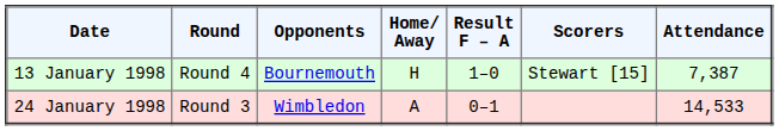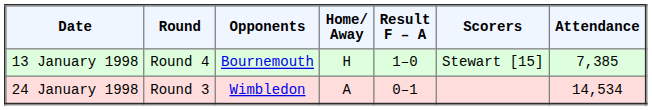13 January 1998 | Attendance: 7,387 -> 7,385
24 January 1998 | Attendance: 14,533 -> 14,534
